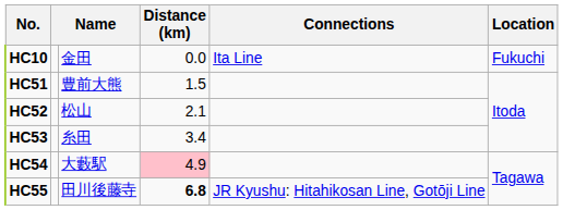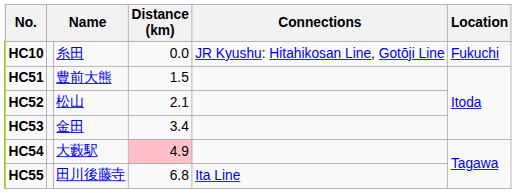HC10 | column 3: 金田 -> 糸田
HC10 | Connections: Ita Line -> JR Kyushu: Hitahikosan Line, Gotōji Line
HC53 | column 3: 糸田 -> 金田
HC55 | Distance (km): bold -> normal
HC55 | Connections: JR Kyushu: Hitahikosan Line, Gotōji Line -> Ita Line
